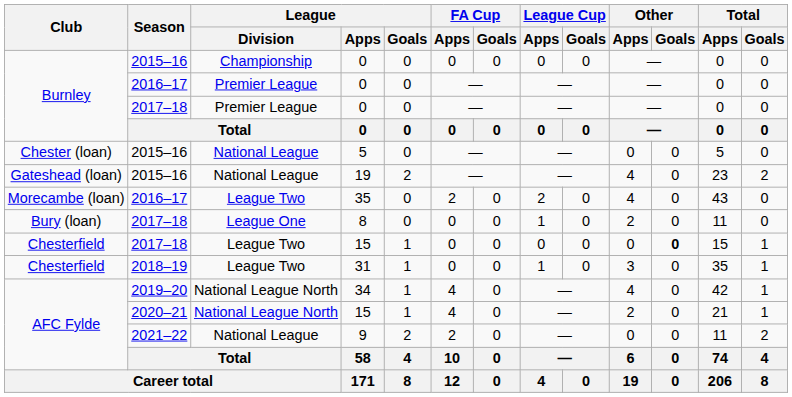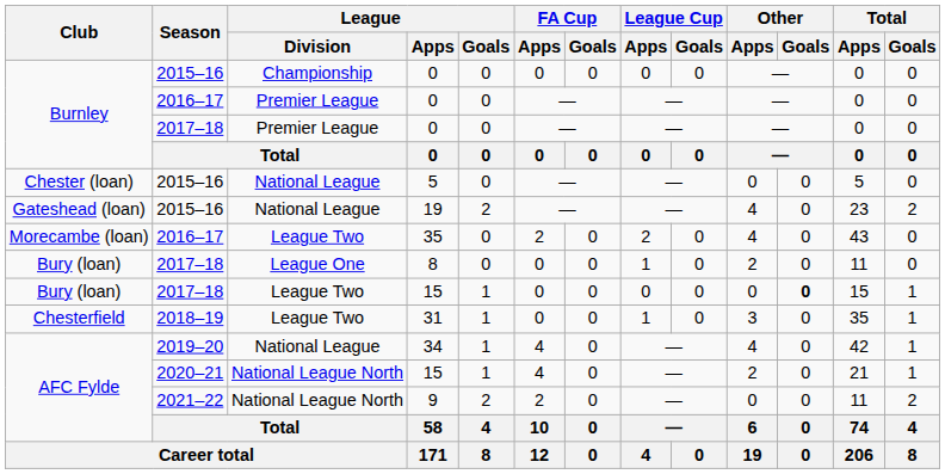2017–18 / 15 | Club: Chesterfield -> Bury (loan)
34 | League / Division: National League North -> National League
9 | League / Division: National League -> National League North
